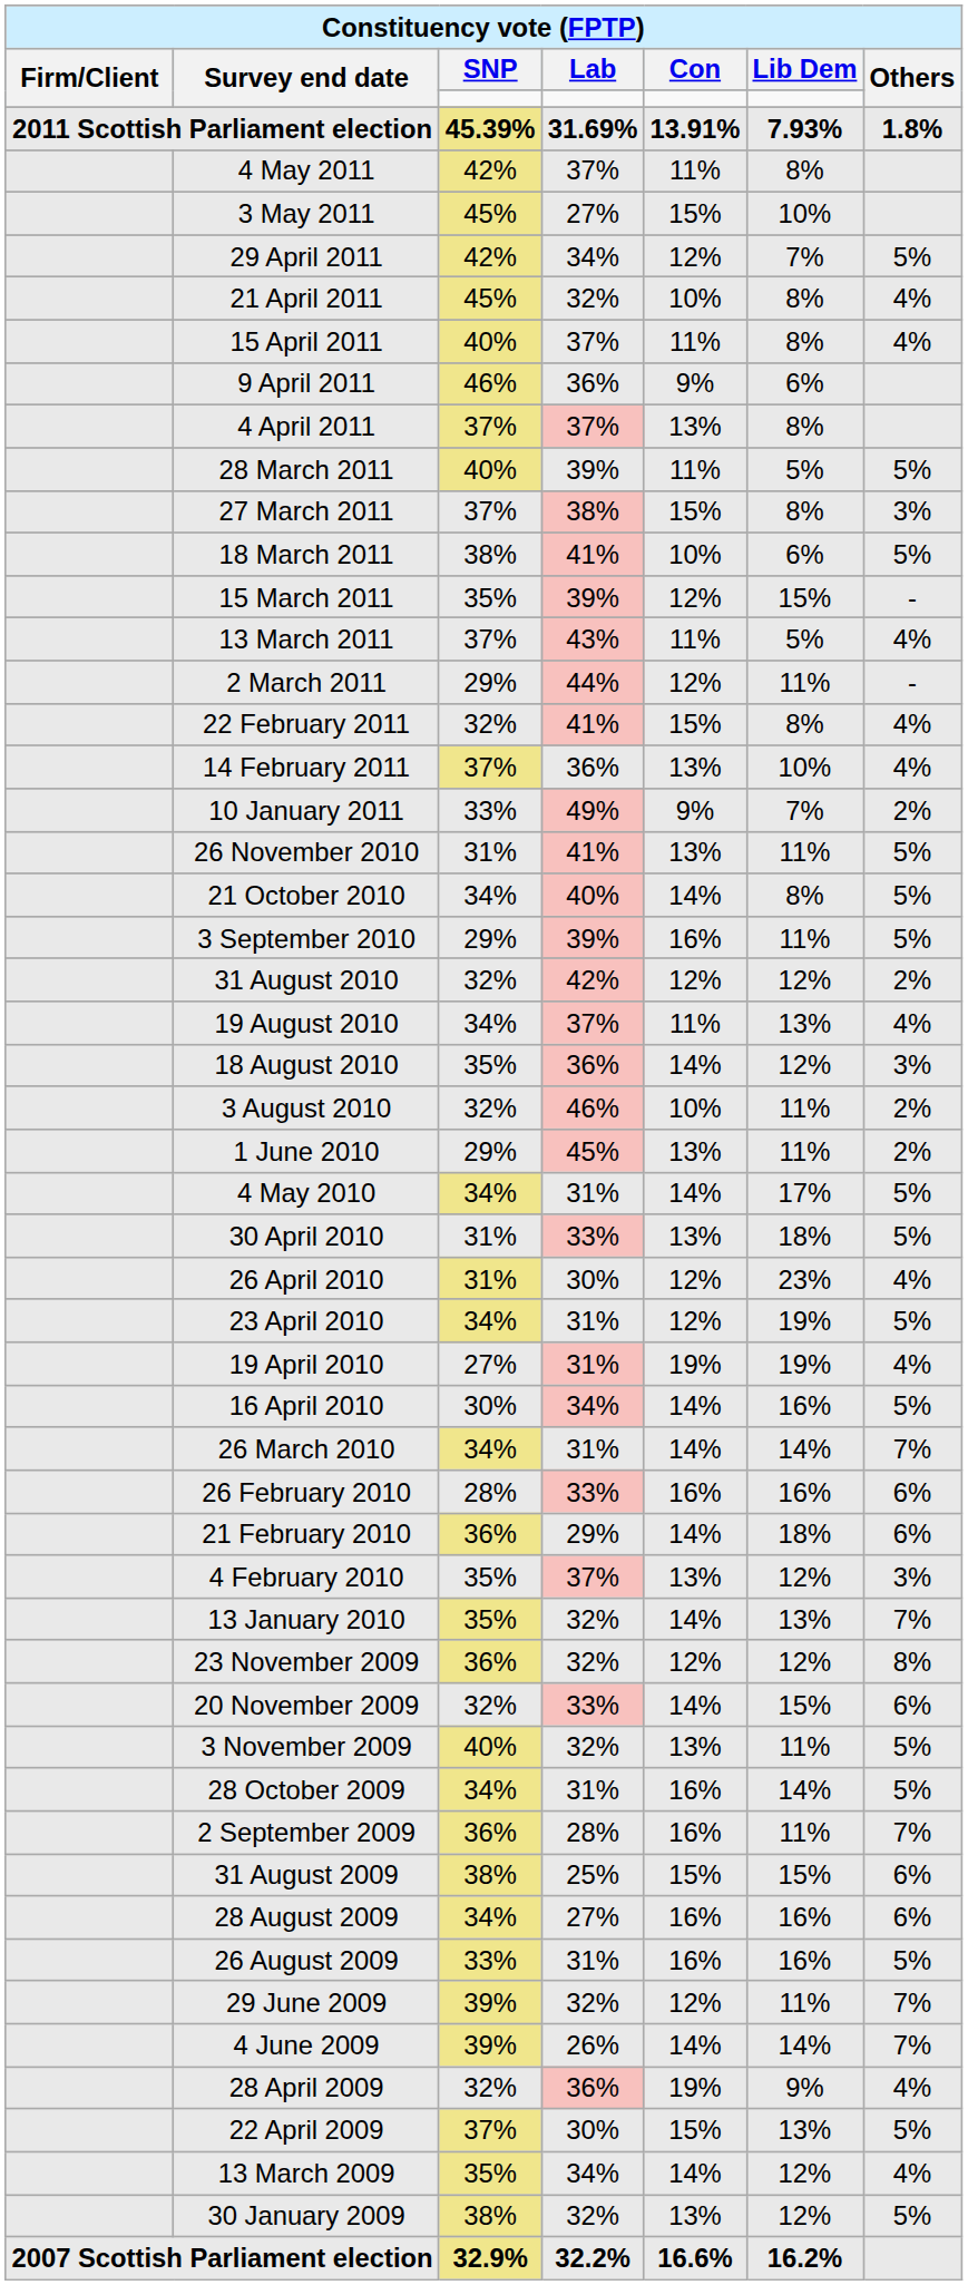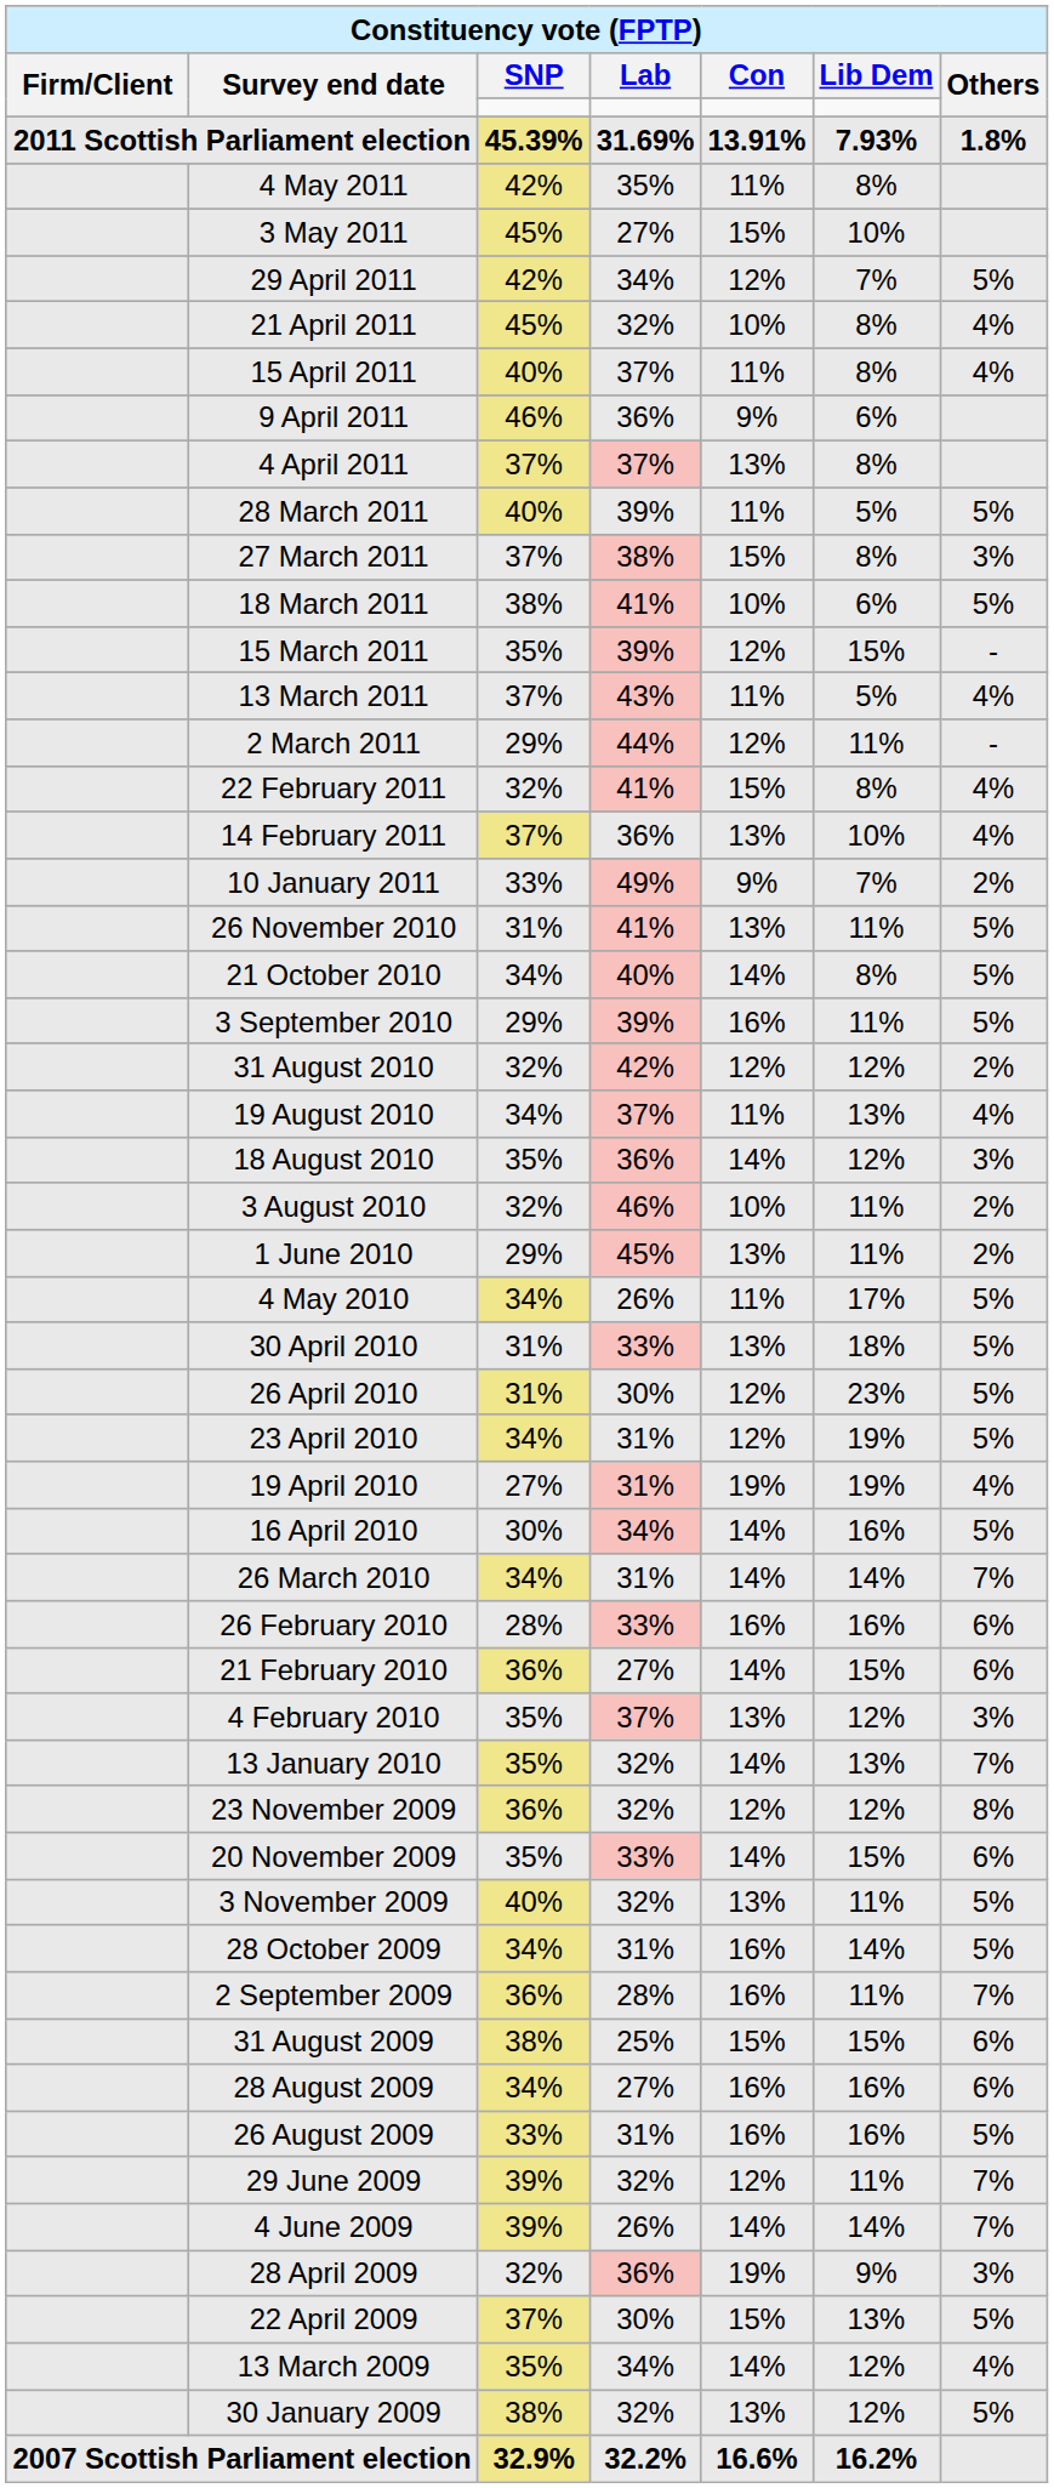4 May 2011 | Lab: 37% -> 35%
4 May 2010 | Lab: 31% -> 26%
4 May 2010 | Con: 14% -> 11%
26 April 2010 | Others: 4% -> 5%
21 February 2010 | Lab: 29% -> 27%
21 February 2010 | Lib Dem: 18% -> 15%
20 November 2009 | SNP: 32% -> 35%
28 April 2009 | Others: 4% -> 3%
